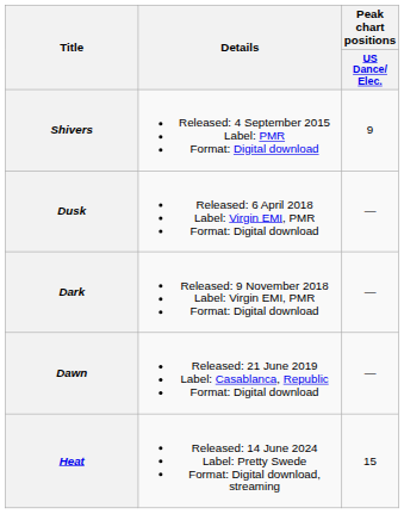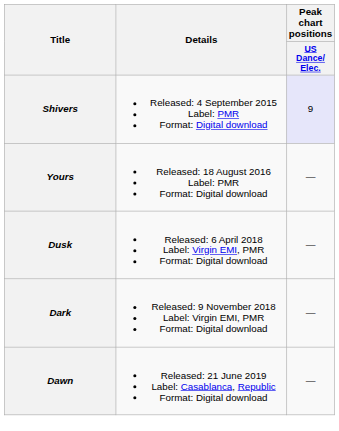Shivers | Peak chart positions / US Dance/ Elec.: no background -> lavender background
+ row: Yours | Released: 18 August 2016 Label: PMR Format: Digital download | —
- row: Heat | Released: 14 June 2024 Label: Pretty Swede Format: Digital download, streaming | 15
